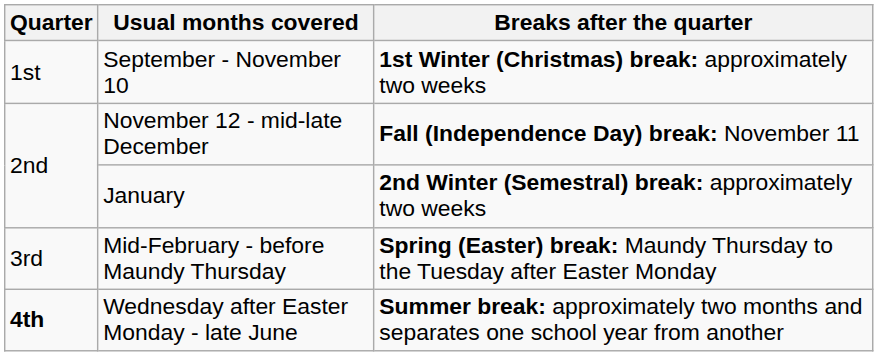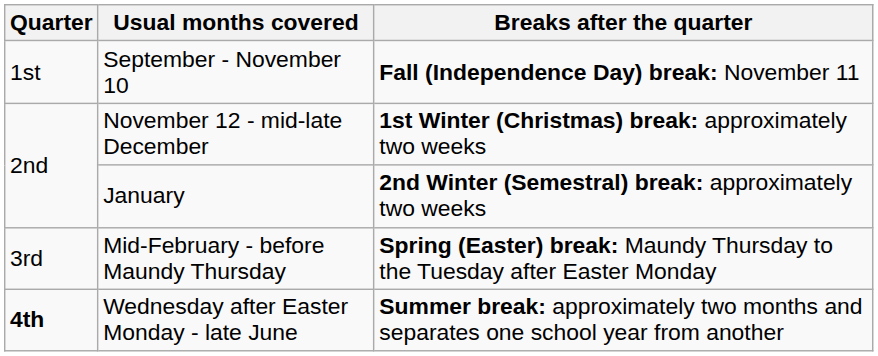September - November 10 | Breaks after the quarter: 1st Winter (Christmas) break: approximately two weeks -> Fall (Independence Day) break: November 11
November 12 - mid-late December | Breaks after the quarter: Fall (Independence Day) break: November 11 -> 1st Winter (Christmas) break: approximately two weeks
